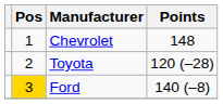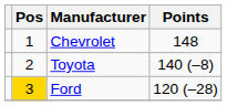Toyota | Points: 120 (–28) -> 140 (–8)
Ford | Points: 140 (–8) -> 120 (–28)
